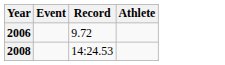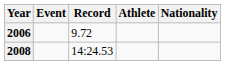+ column: Nationality
